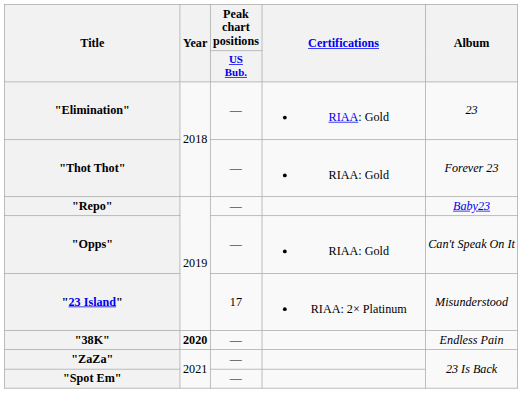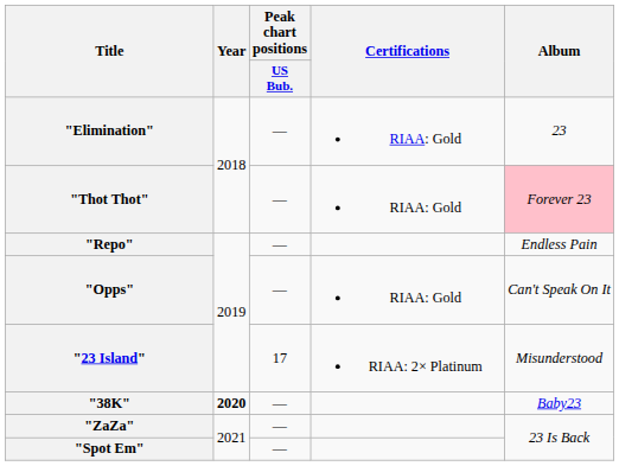"Thot Thot" | Album: no background -> pink background
"Repo" | Album: Baby23 -> Endless Pain
"38K" | Album: Endless Pain -> Baby23
